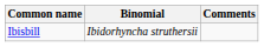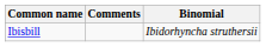columns swapped: Binomial <-> Comments
